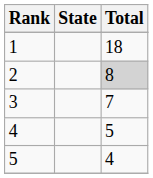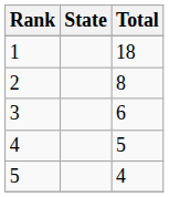2 | Total: lightgrey background -> no background
3 | Total: 7 -> 6
